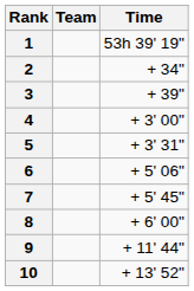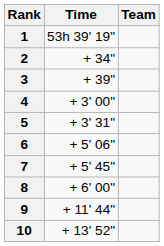columns swapped: Team <-> Time
